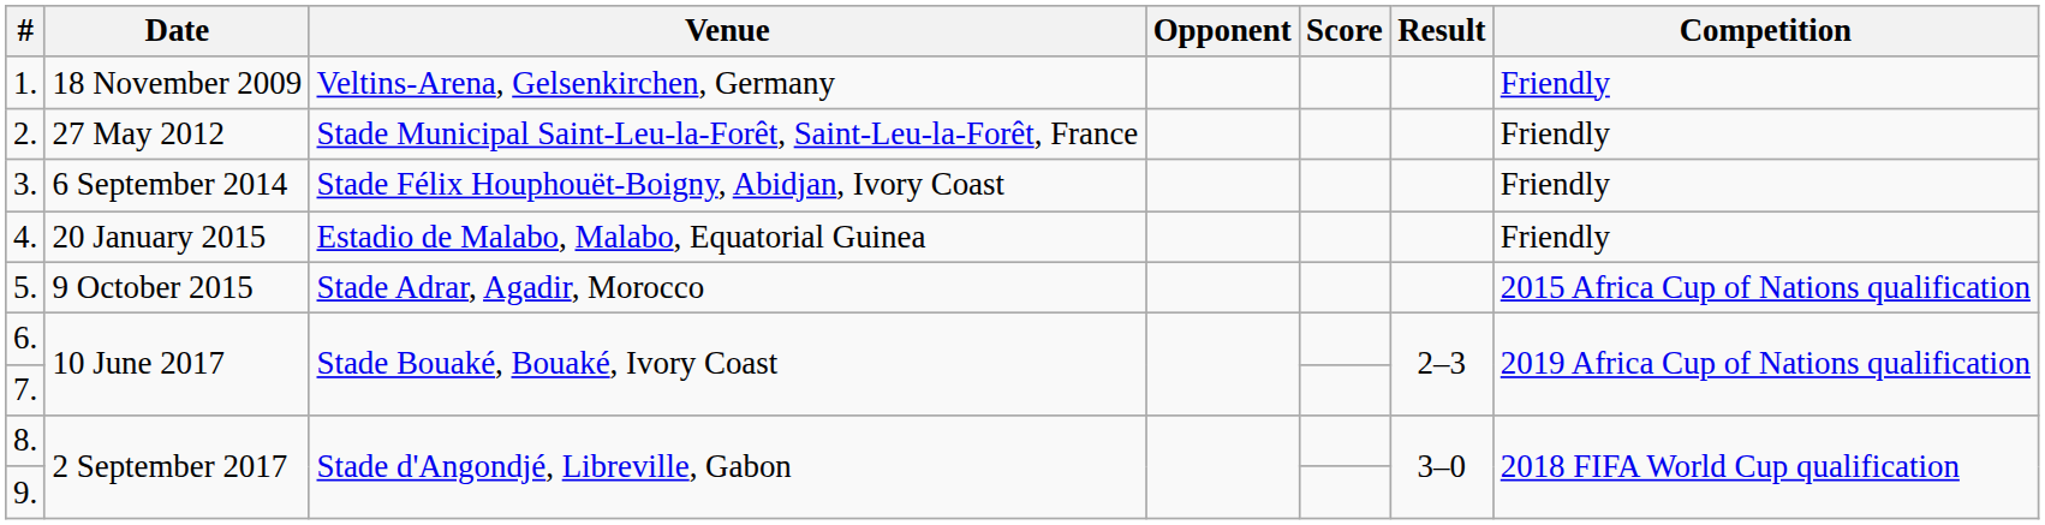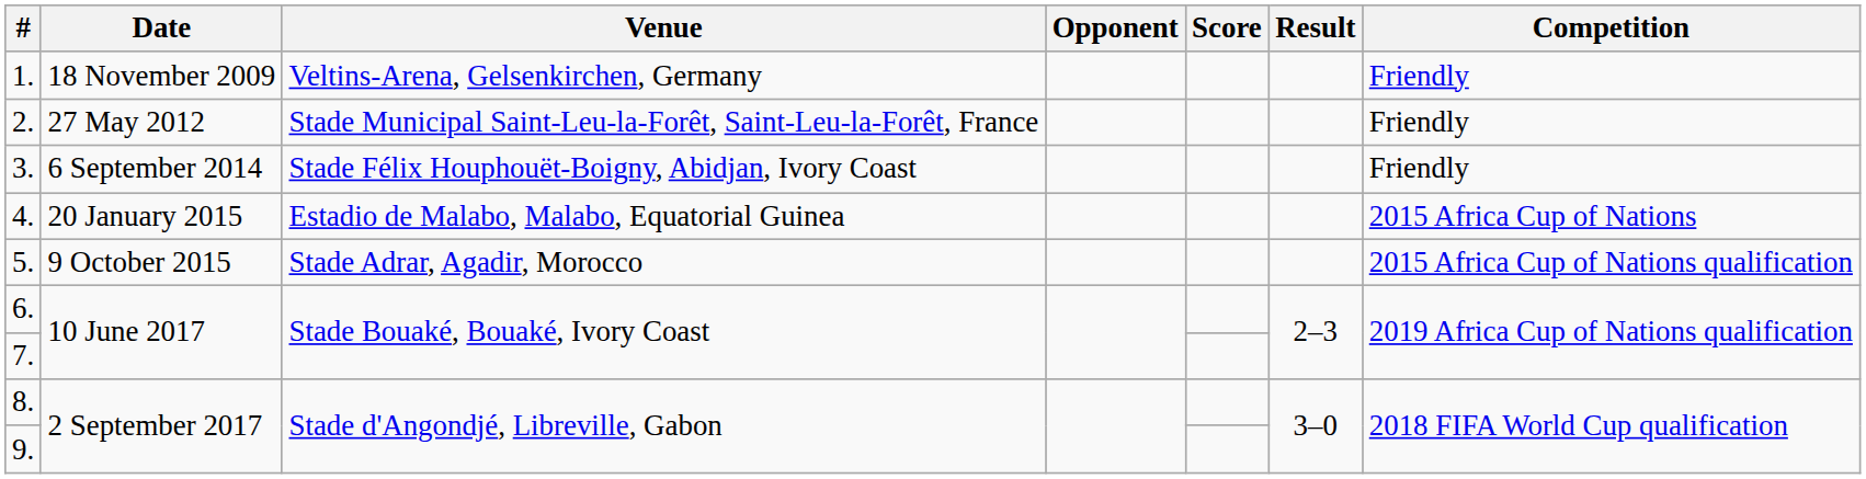4. | Competition: Friendly -> 2015 Africa Cup of Nations
